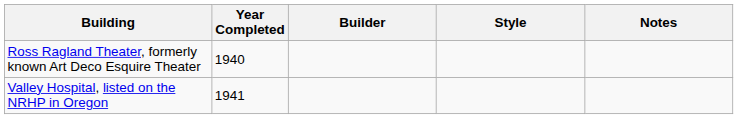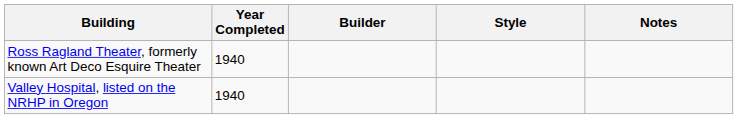Valley Hospital, listed on the NRHP in Oregon | Year Completed: 1941 -> 1940
